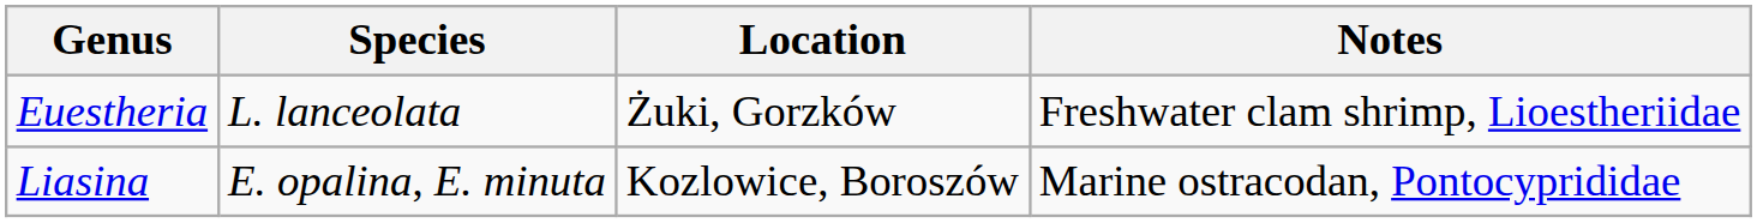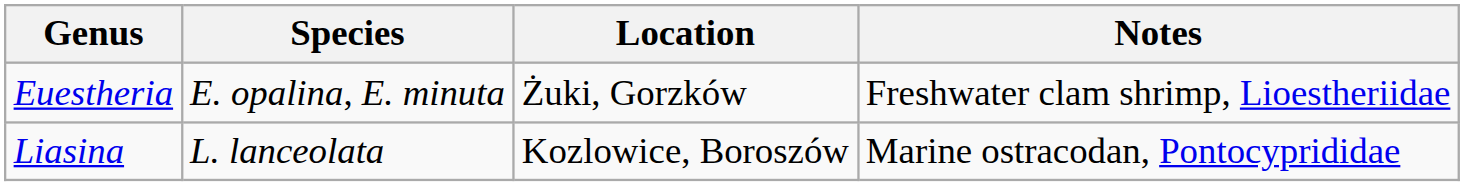Euestheria | Species: L. lanceolata -> E. opalina, E. minuta
Liasina | Species: E. opalina, E. minuta -> L. lanceolata
